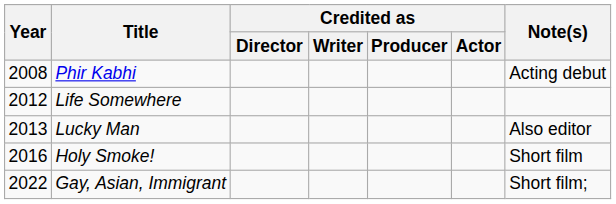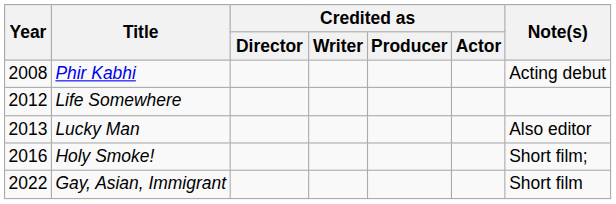Holy Smoke! | Note(s): Short film -> Short film;
Gay, Asian, Immigrant | Note(s): Short film; -> Short film
